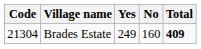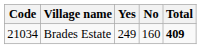Brades Estate | Code: 21304 -> 21034
